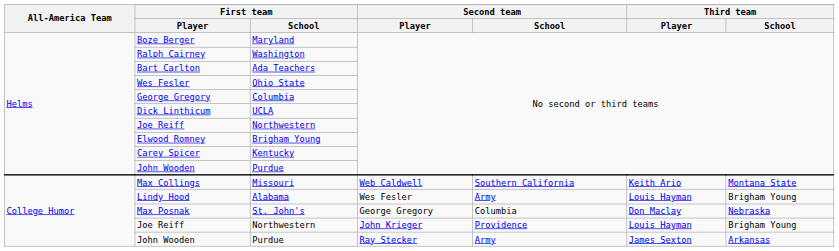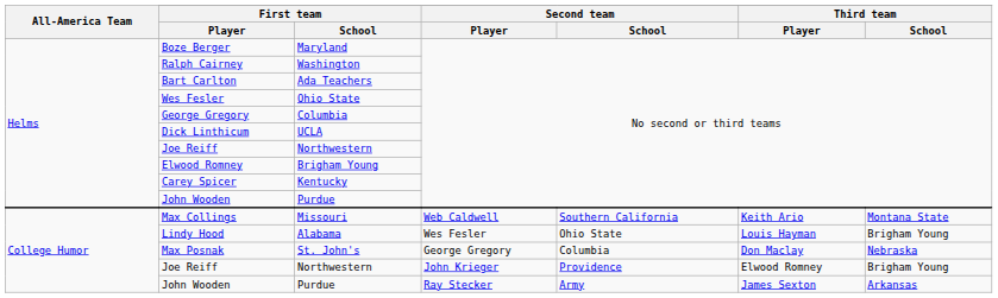Lindy Hood | Second team / School: Army -> Ohio State
Joe Reiff / John Krieger | Third team / Player: Louis Hayman -> Elwood Romney
